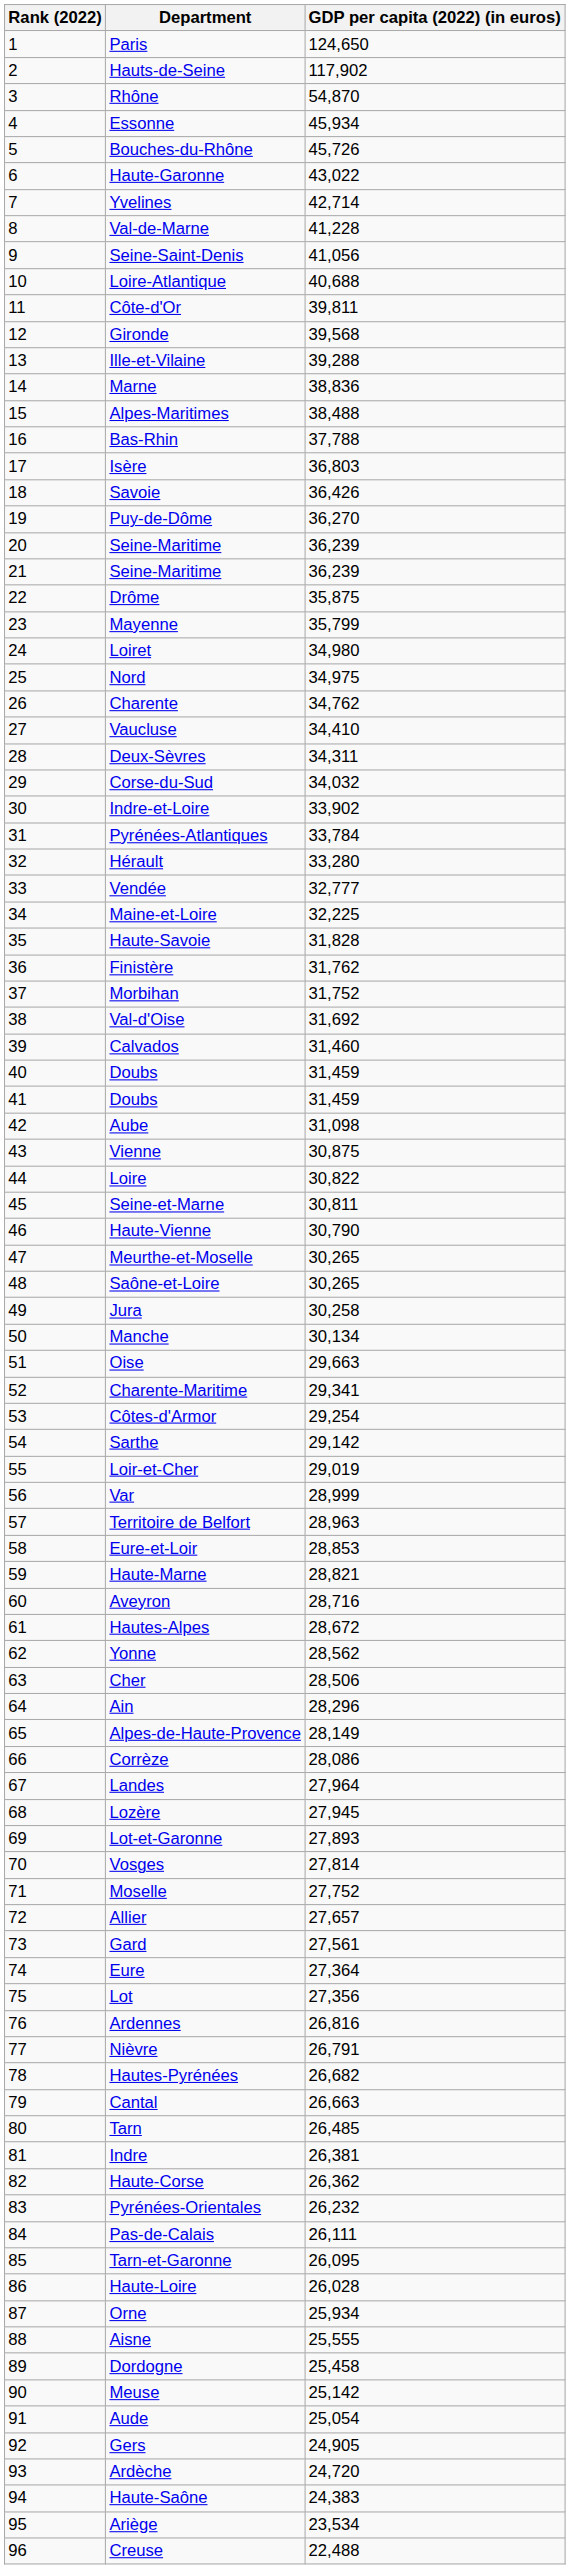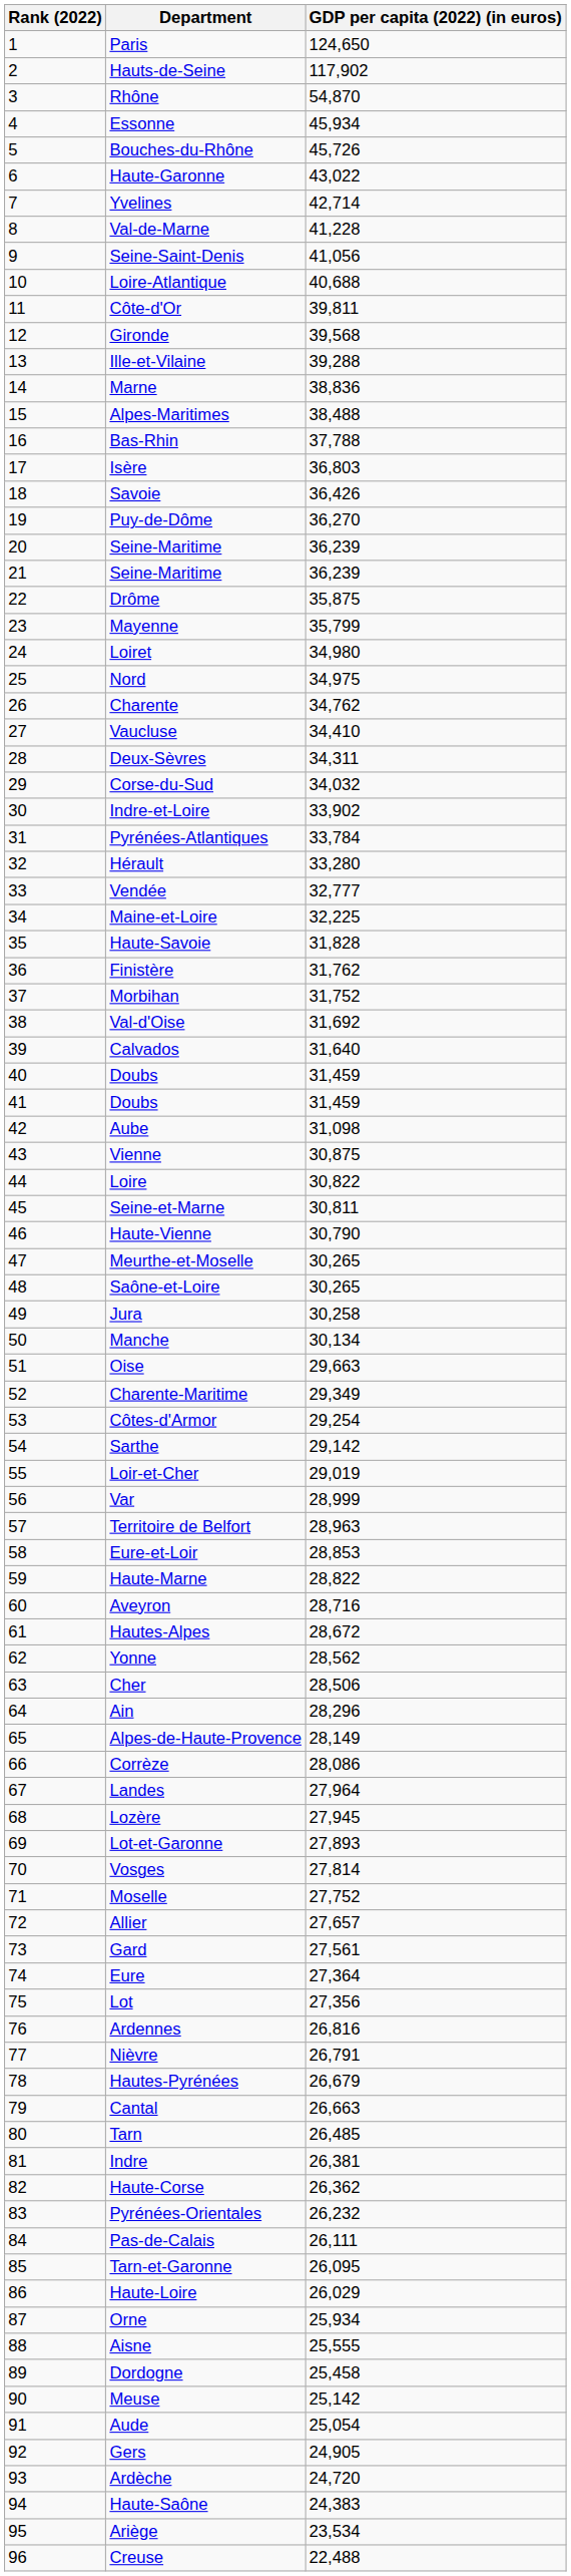Calvados | GDP per capita (2022) (in euros): 31,460 -> 31,640
Charente-Maritime | GDP per capita (2022) (in euros): 29,341 -> 29,349
Haute-Marne | GDP per capita (2022) (in euros): 28,821 -> 28,822
Hautes-Pyrénées | GDP per capita (2022) (in euros): 26,682 -> 26,679
Haute-Loire | GDP per capita (2022) (in euros): 26,028 -> 26,029
